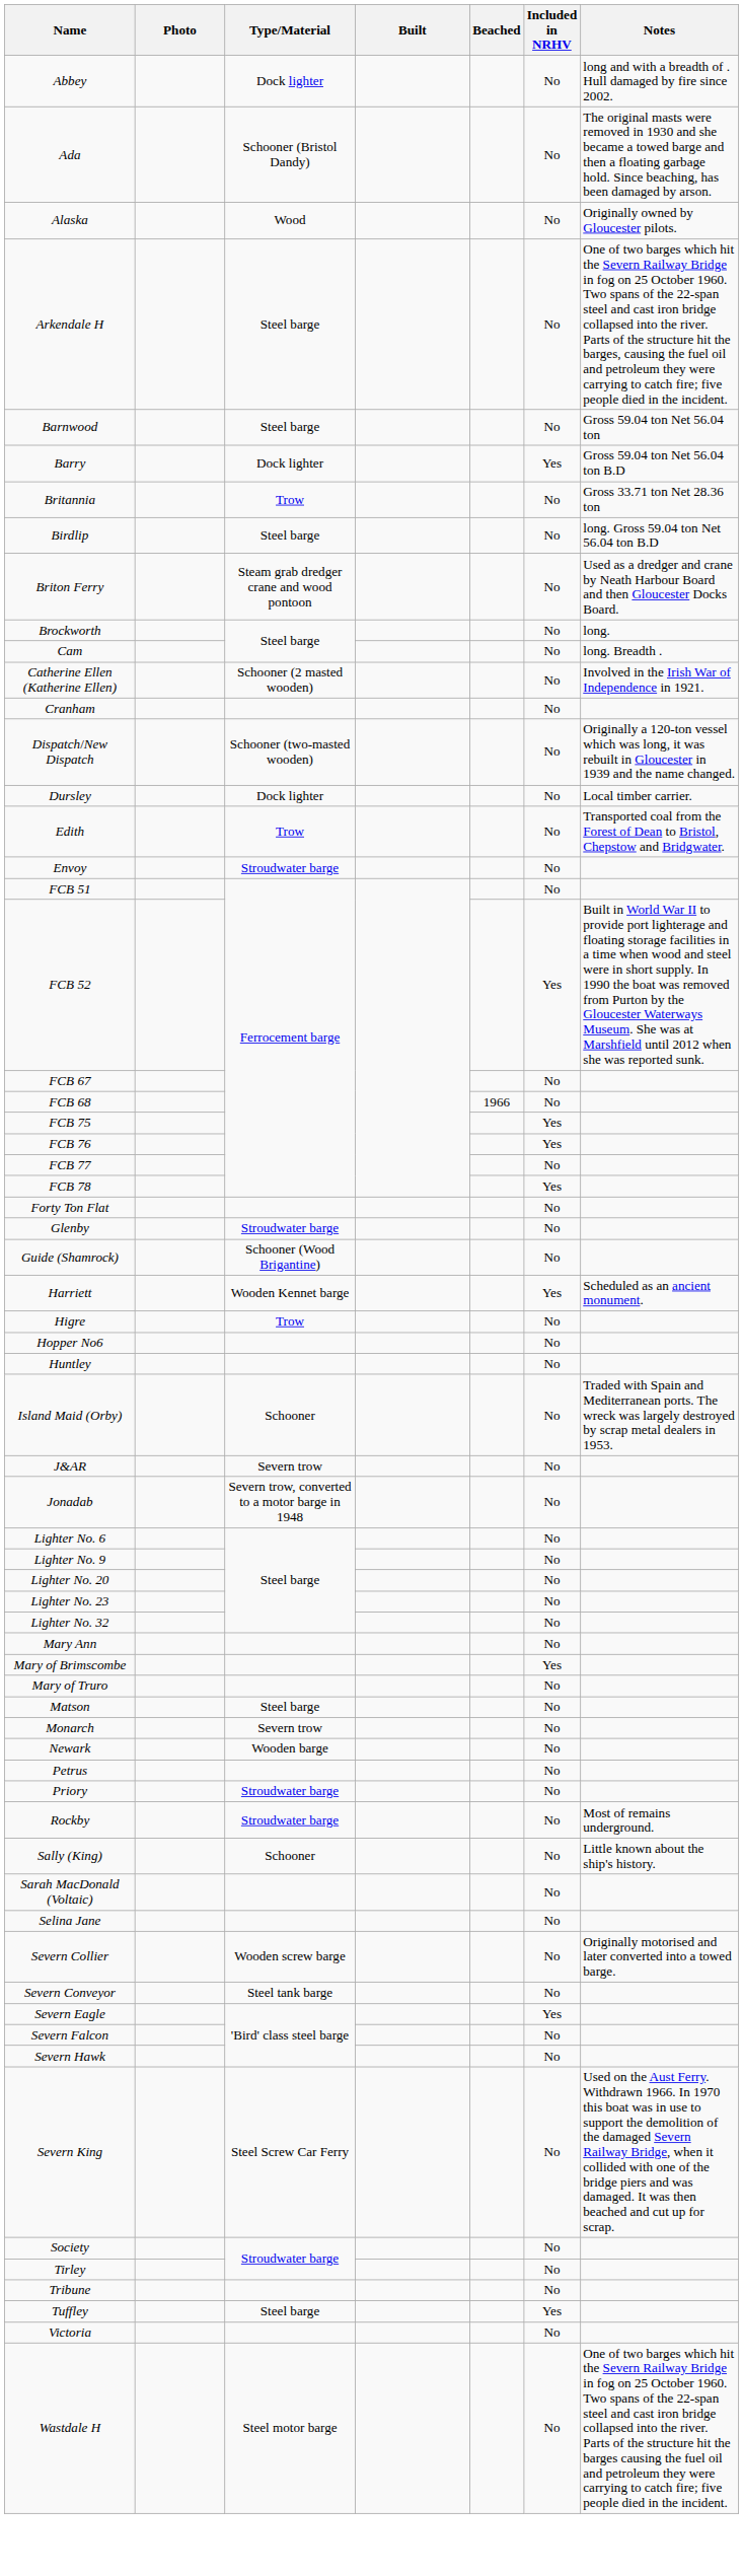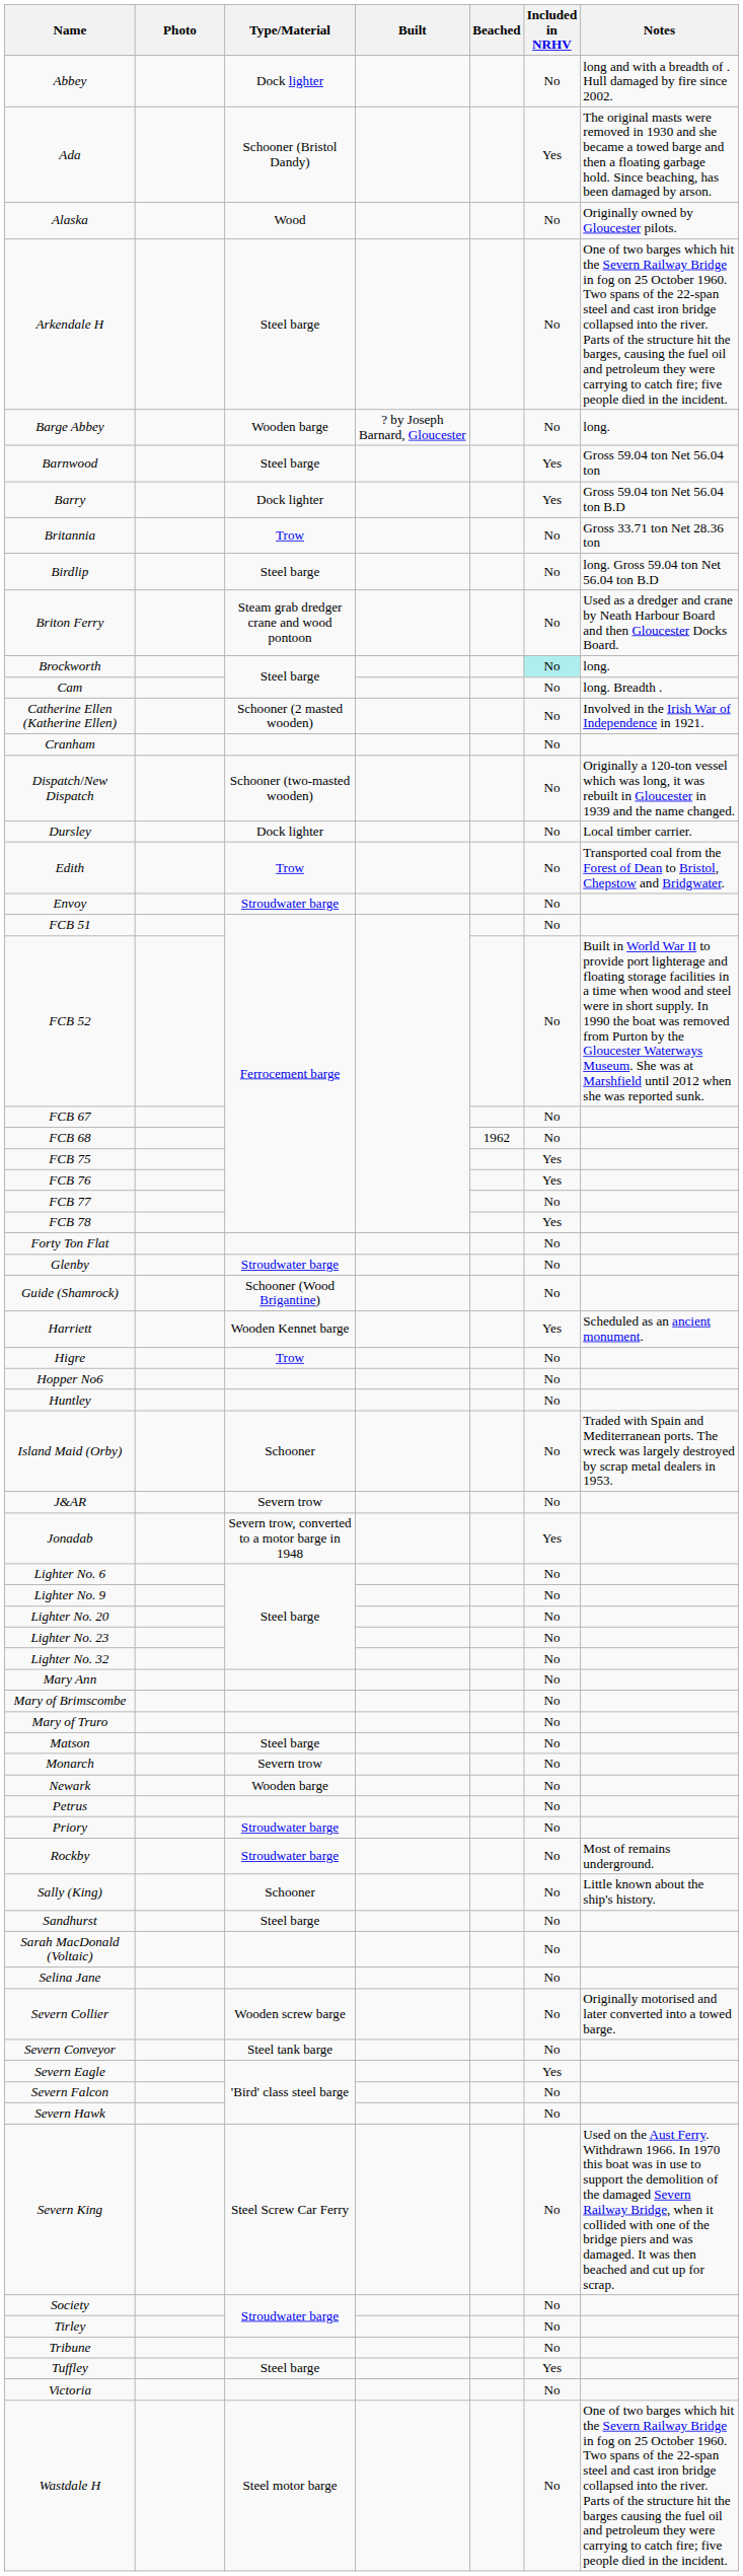Ada | Included in NRHV: No -> Yes
+ row: Barge Abbey | Wooden barge | ? by Joseph Barnard, Gloucester | No | long.
Barnwood | Included in NRHV: No -> Yes
Brockworth | Included in NRHV: no background -> paleturquoise background
FCB 52 | Included in NRHV: Yes -> No
FCB 68 | Beached: 1966 -> 1962
Jonadab | Included in NRHV: No -> Yes
Mary of Brimscombe | Included in NRHV: Yes -> No
+ row: Sandhurst | Steel barge | No
